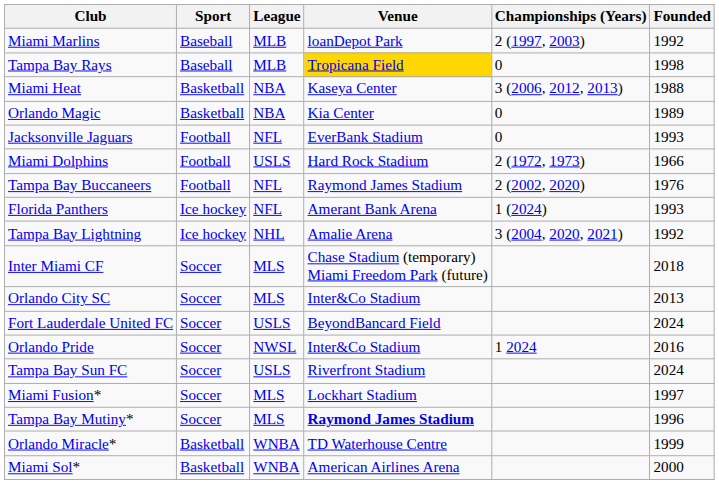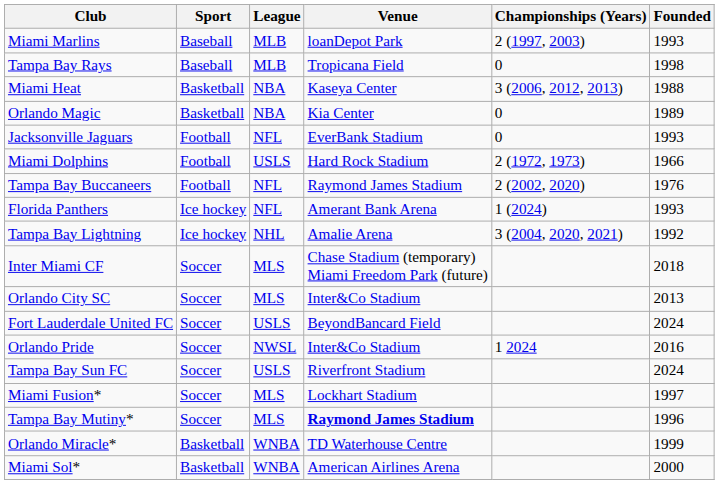Miami Marlins | Founded: 1992 -> 1993
Tampa Bay Rays | Venue: gold background -> no background
